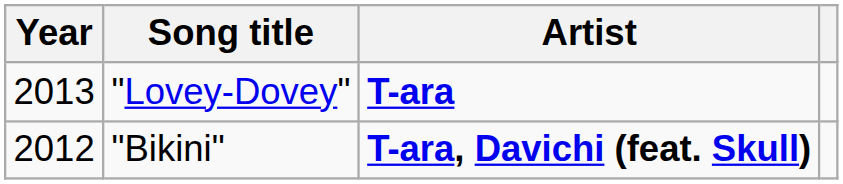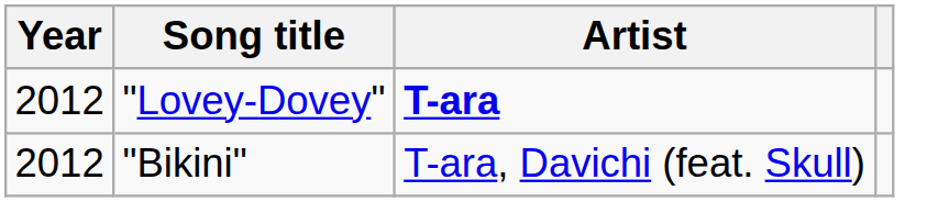"Lovey-Dovey" | Year: 2013 -> 2012
"Bikini" | Artist: bold -> normal
